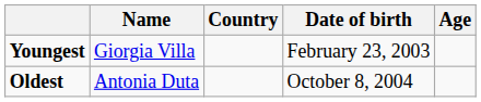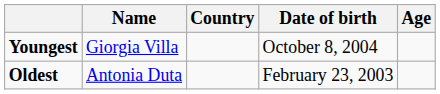Youngest | Date of birth: February 23, 2003 -> October 8, 2004
Oldest | Date of birth: October 8, 2004 -> February 23, 2003
